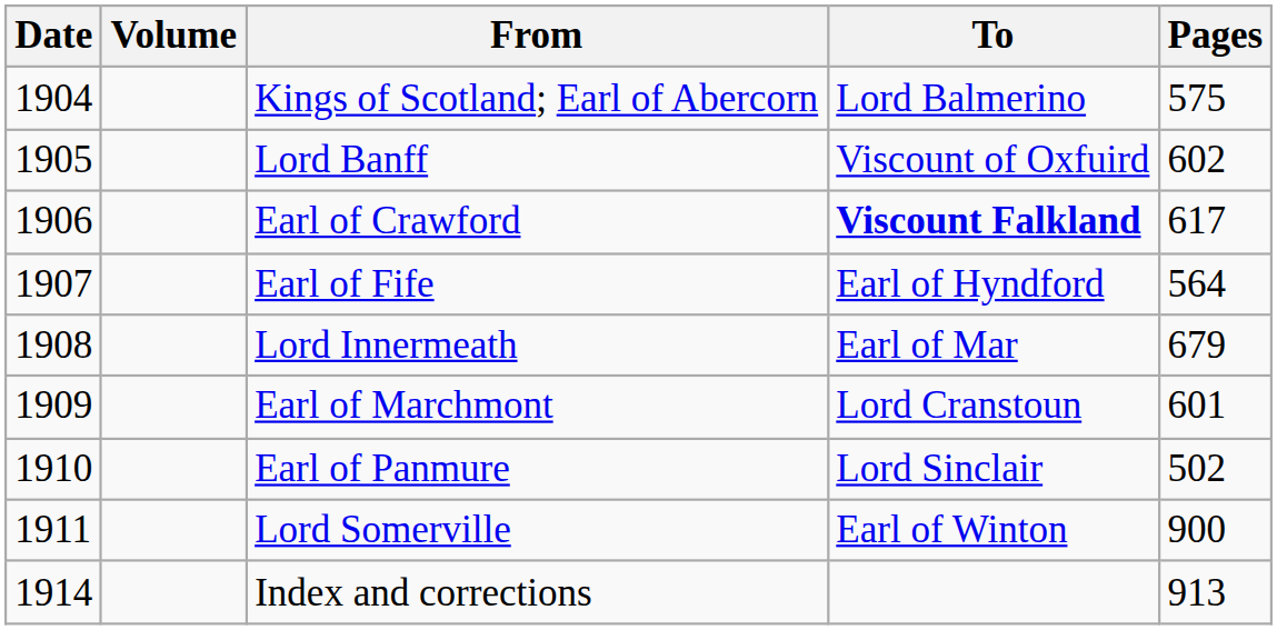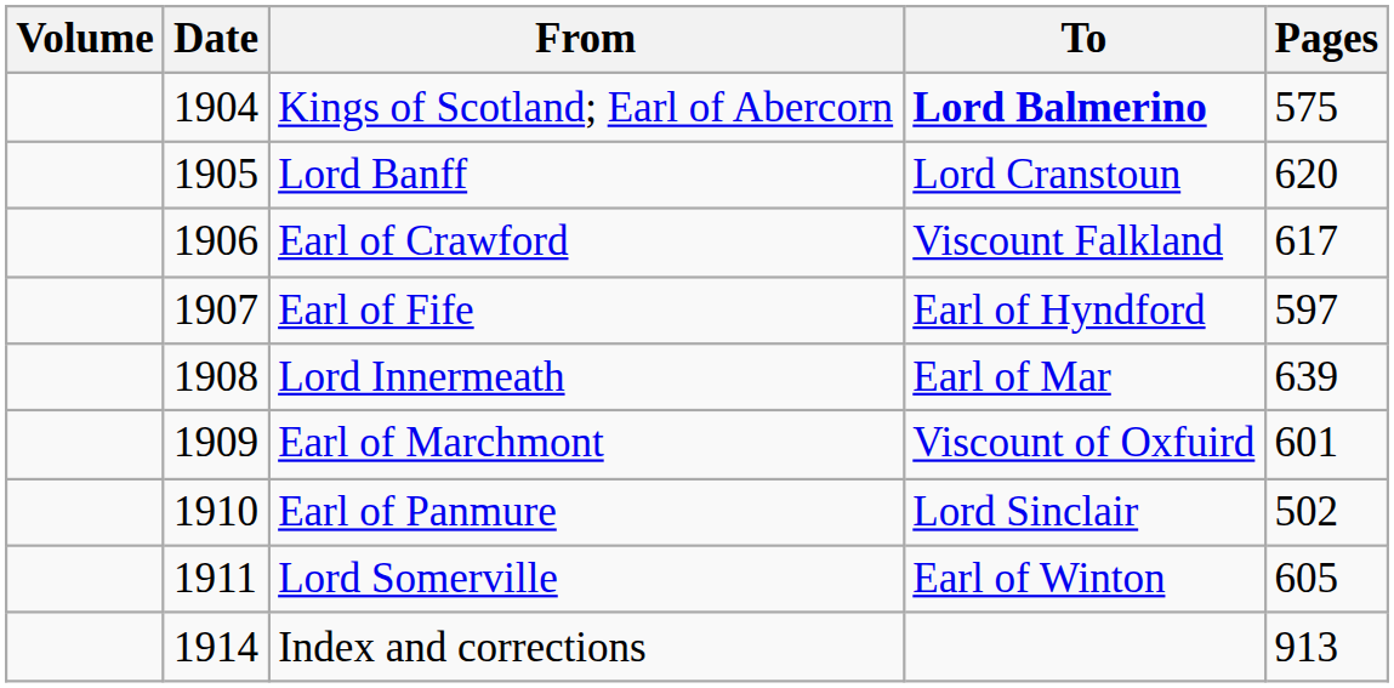columns swapped: Volume <-> Date
Kings of Scotland; Earl of Abercorn | To: normal -> bold
Lord Banff | To: Viscount of Oxfuird -> Lord Cranstoun
Lord Banff | Pages: 602 -> 620
Earl of Crawford | To: bold -> normal
Earl of Fife | Pages: 564 -> 597
Lord Innermeath | Pages: 679 -> 639
Earl of Marchmont | To: Lord Cranstoun -> Viscount of Oxfuird
Lord Somerville | Pages: 900 -> 605
